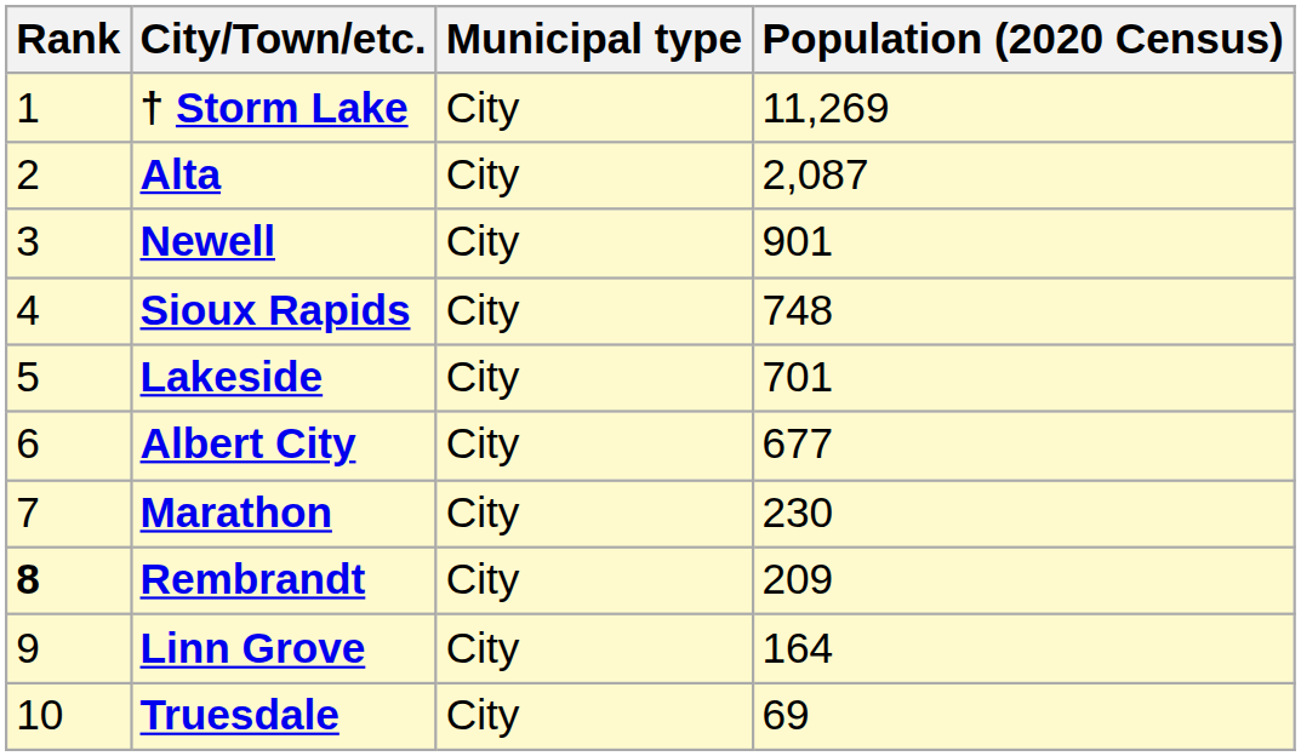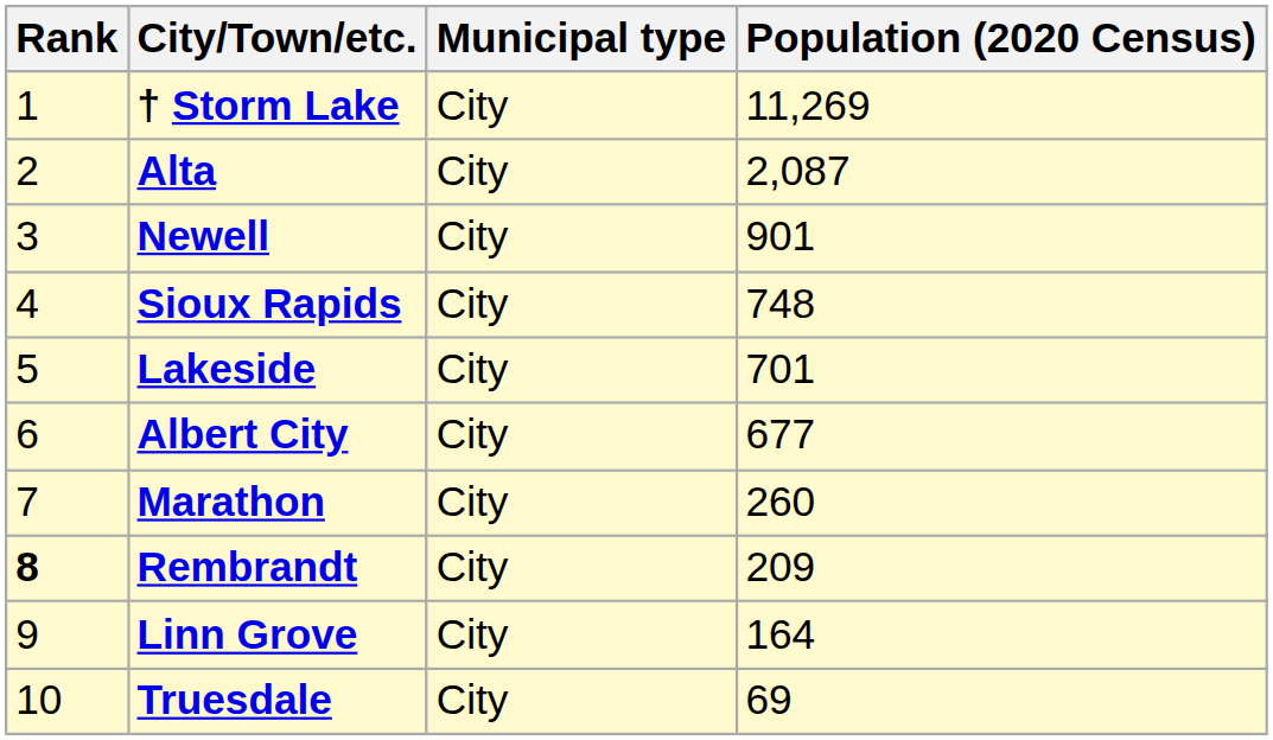Marathon | Population (2020 Census): 230 -> 260
